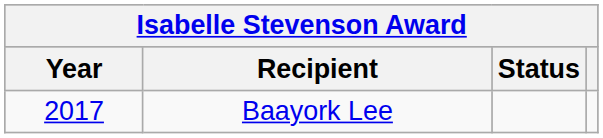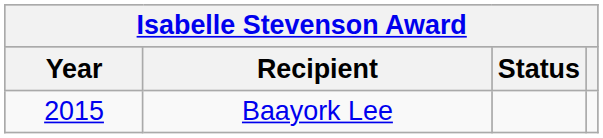Baayork Lee | Year: 2017 -> 2015
